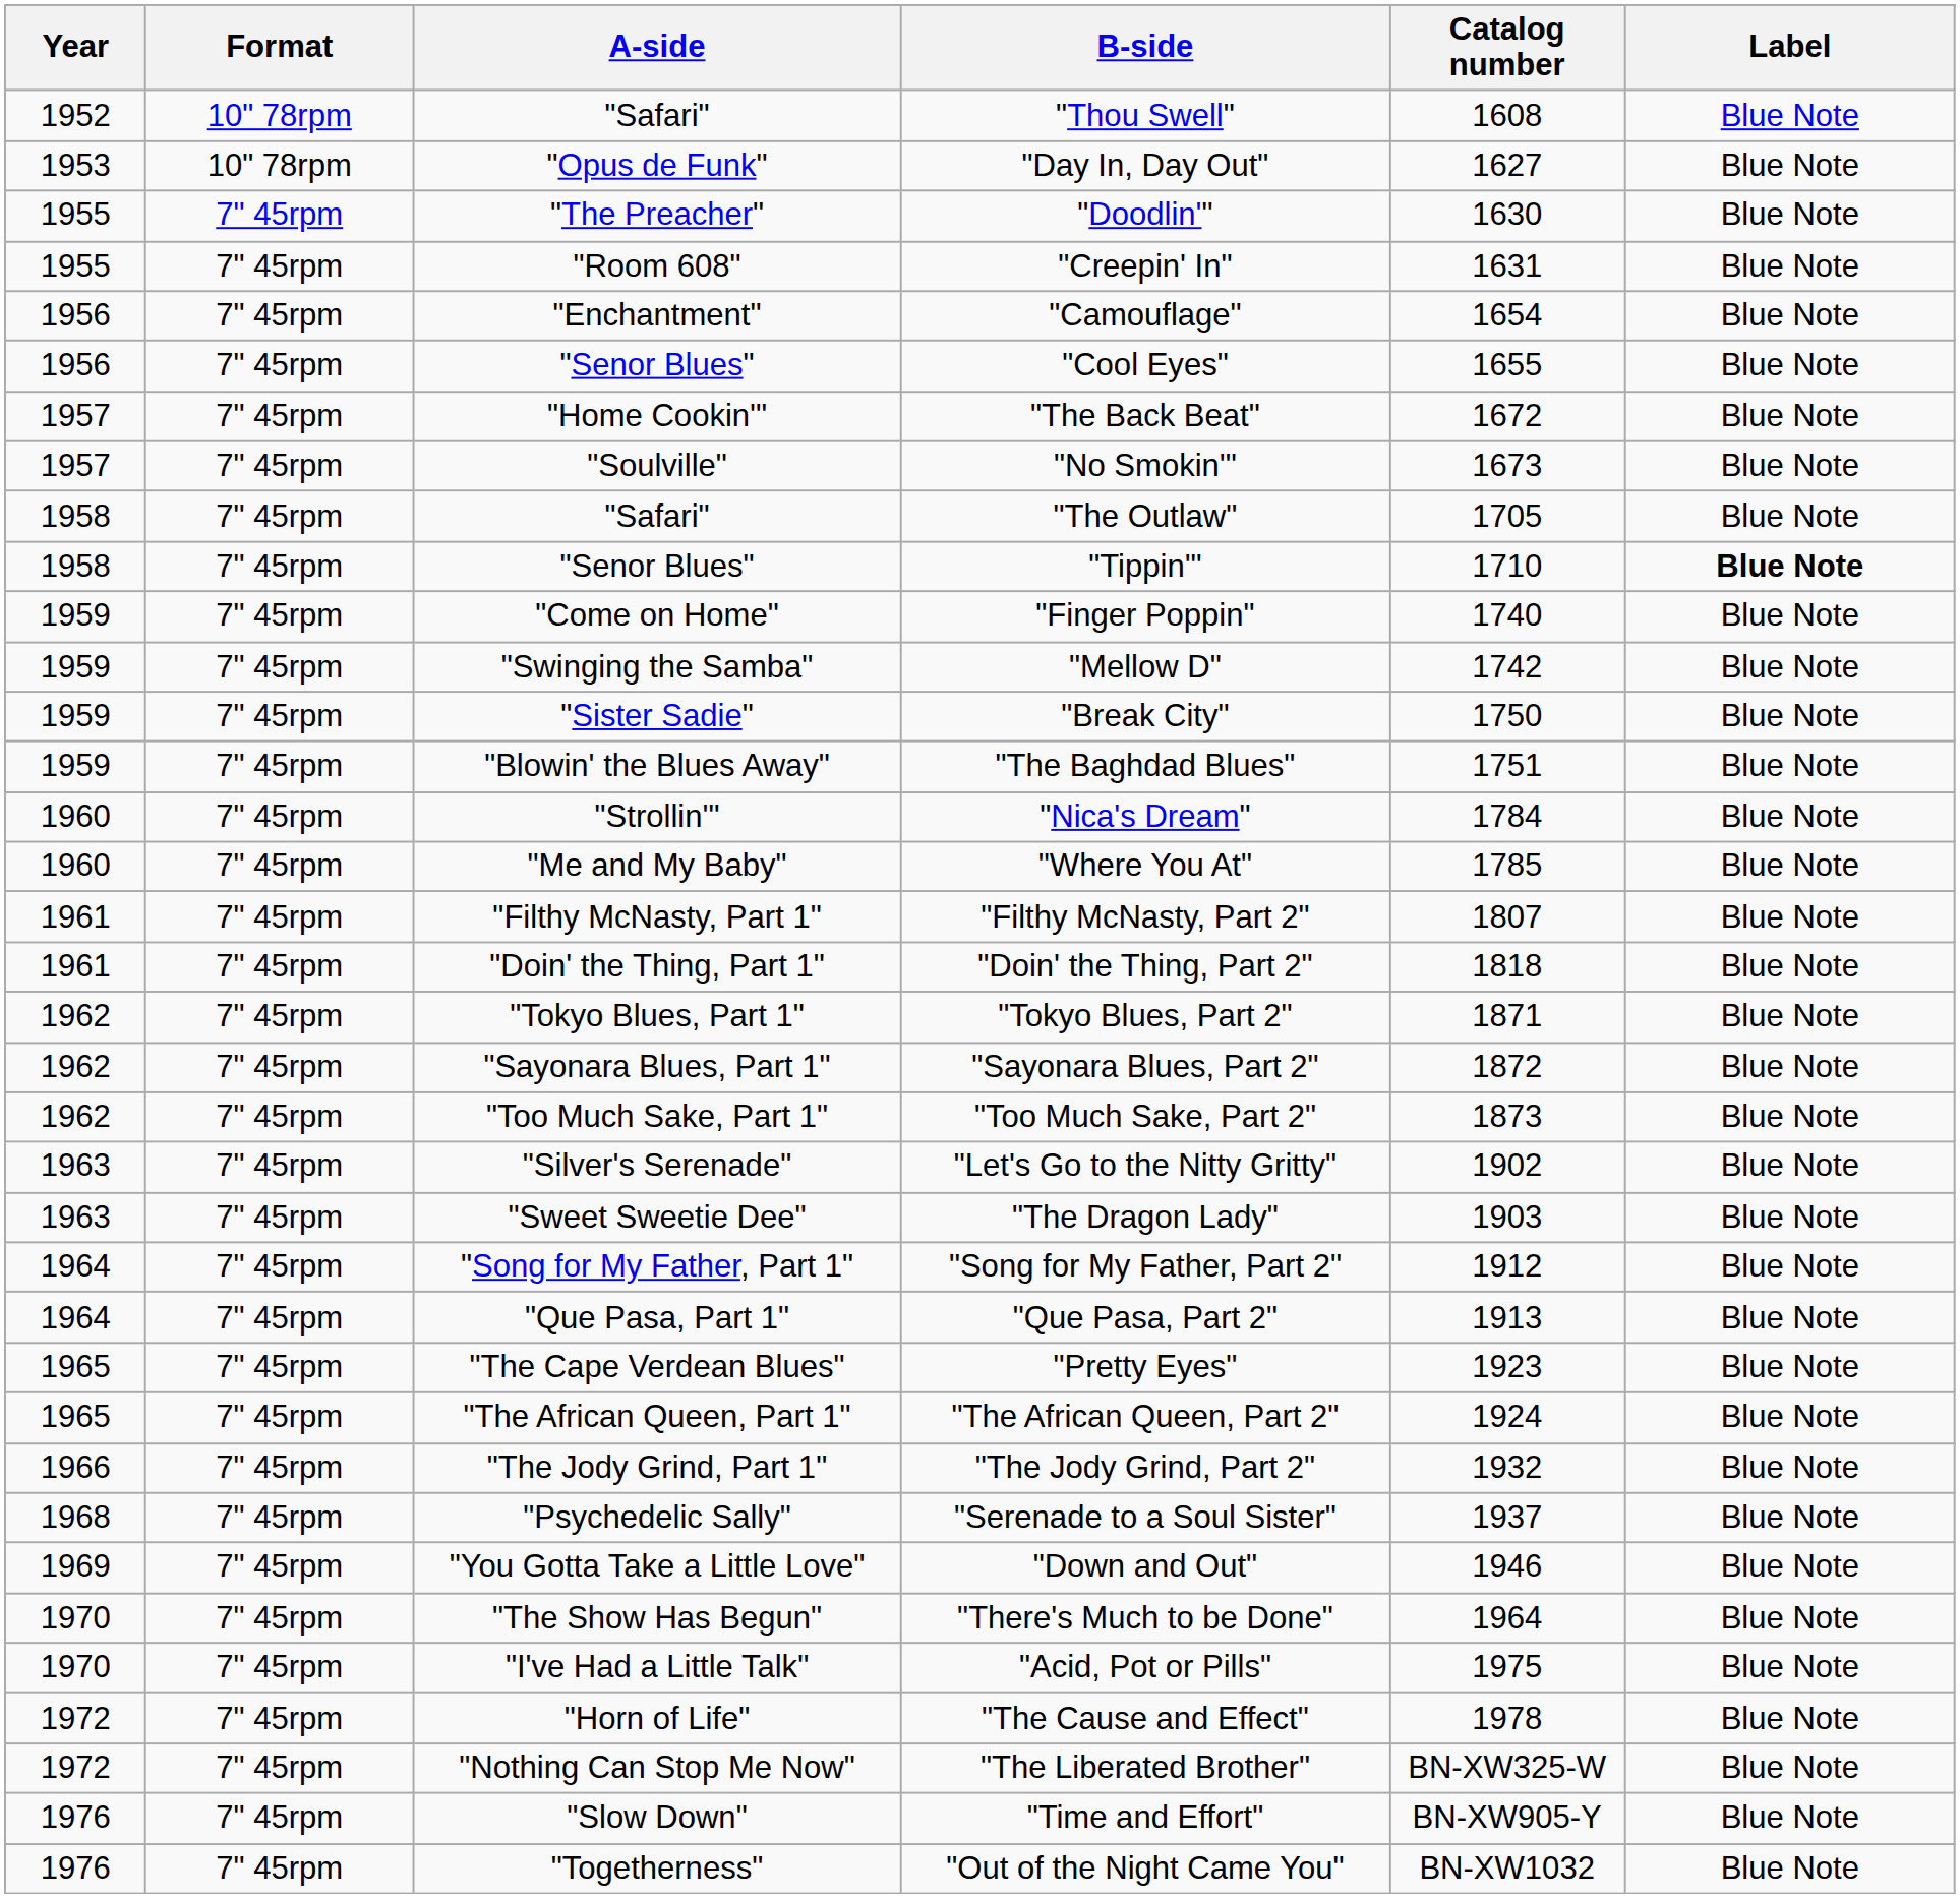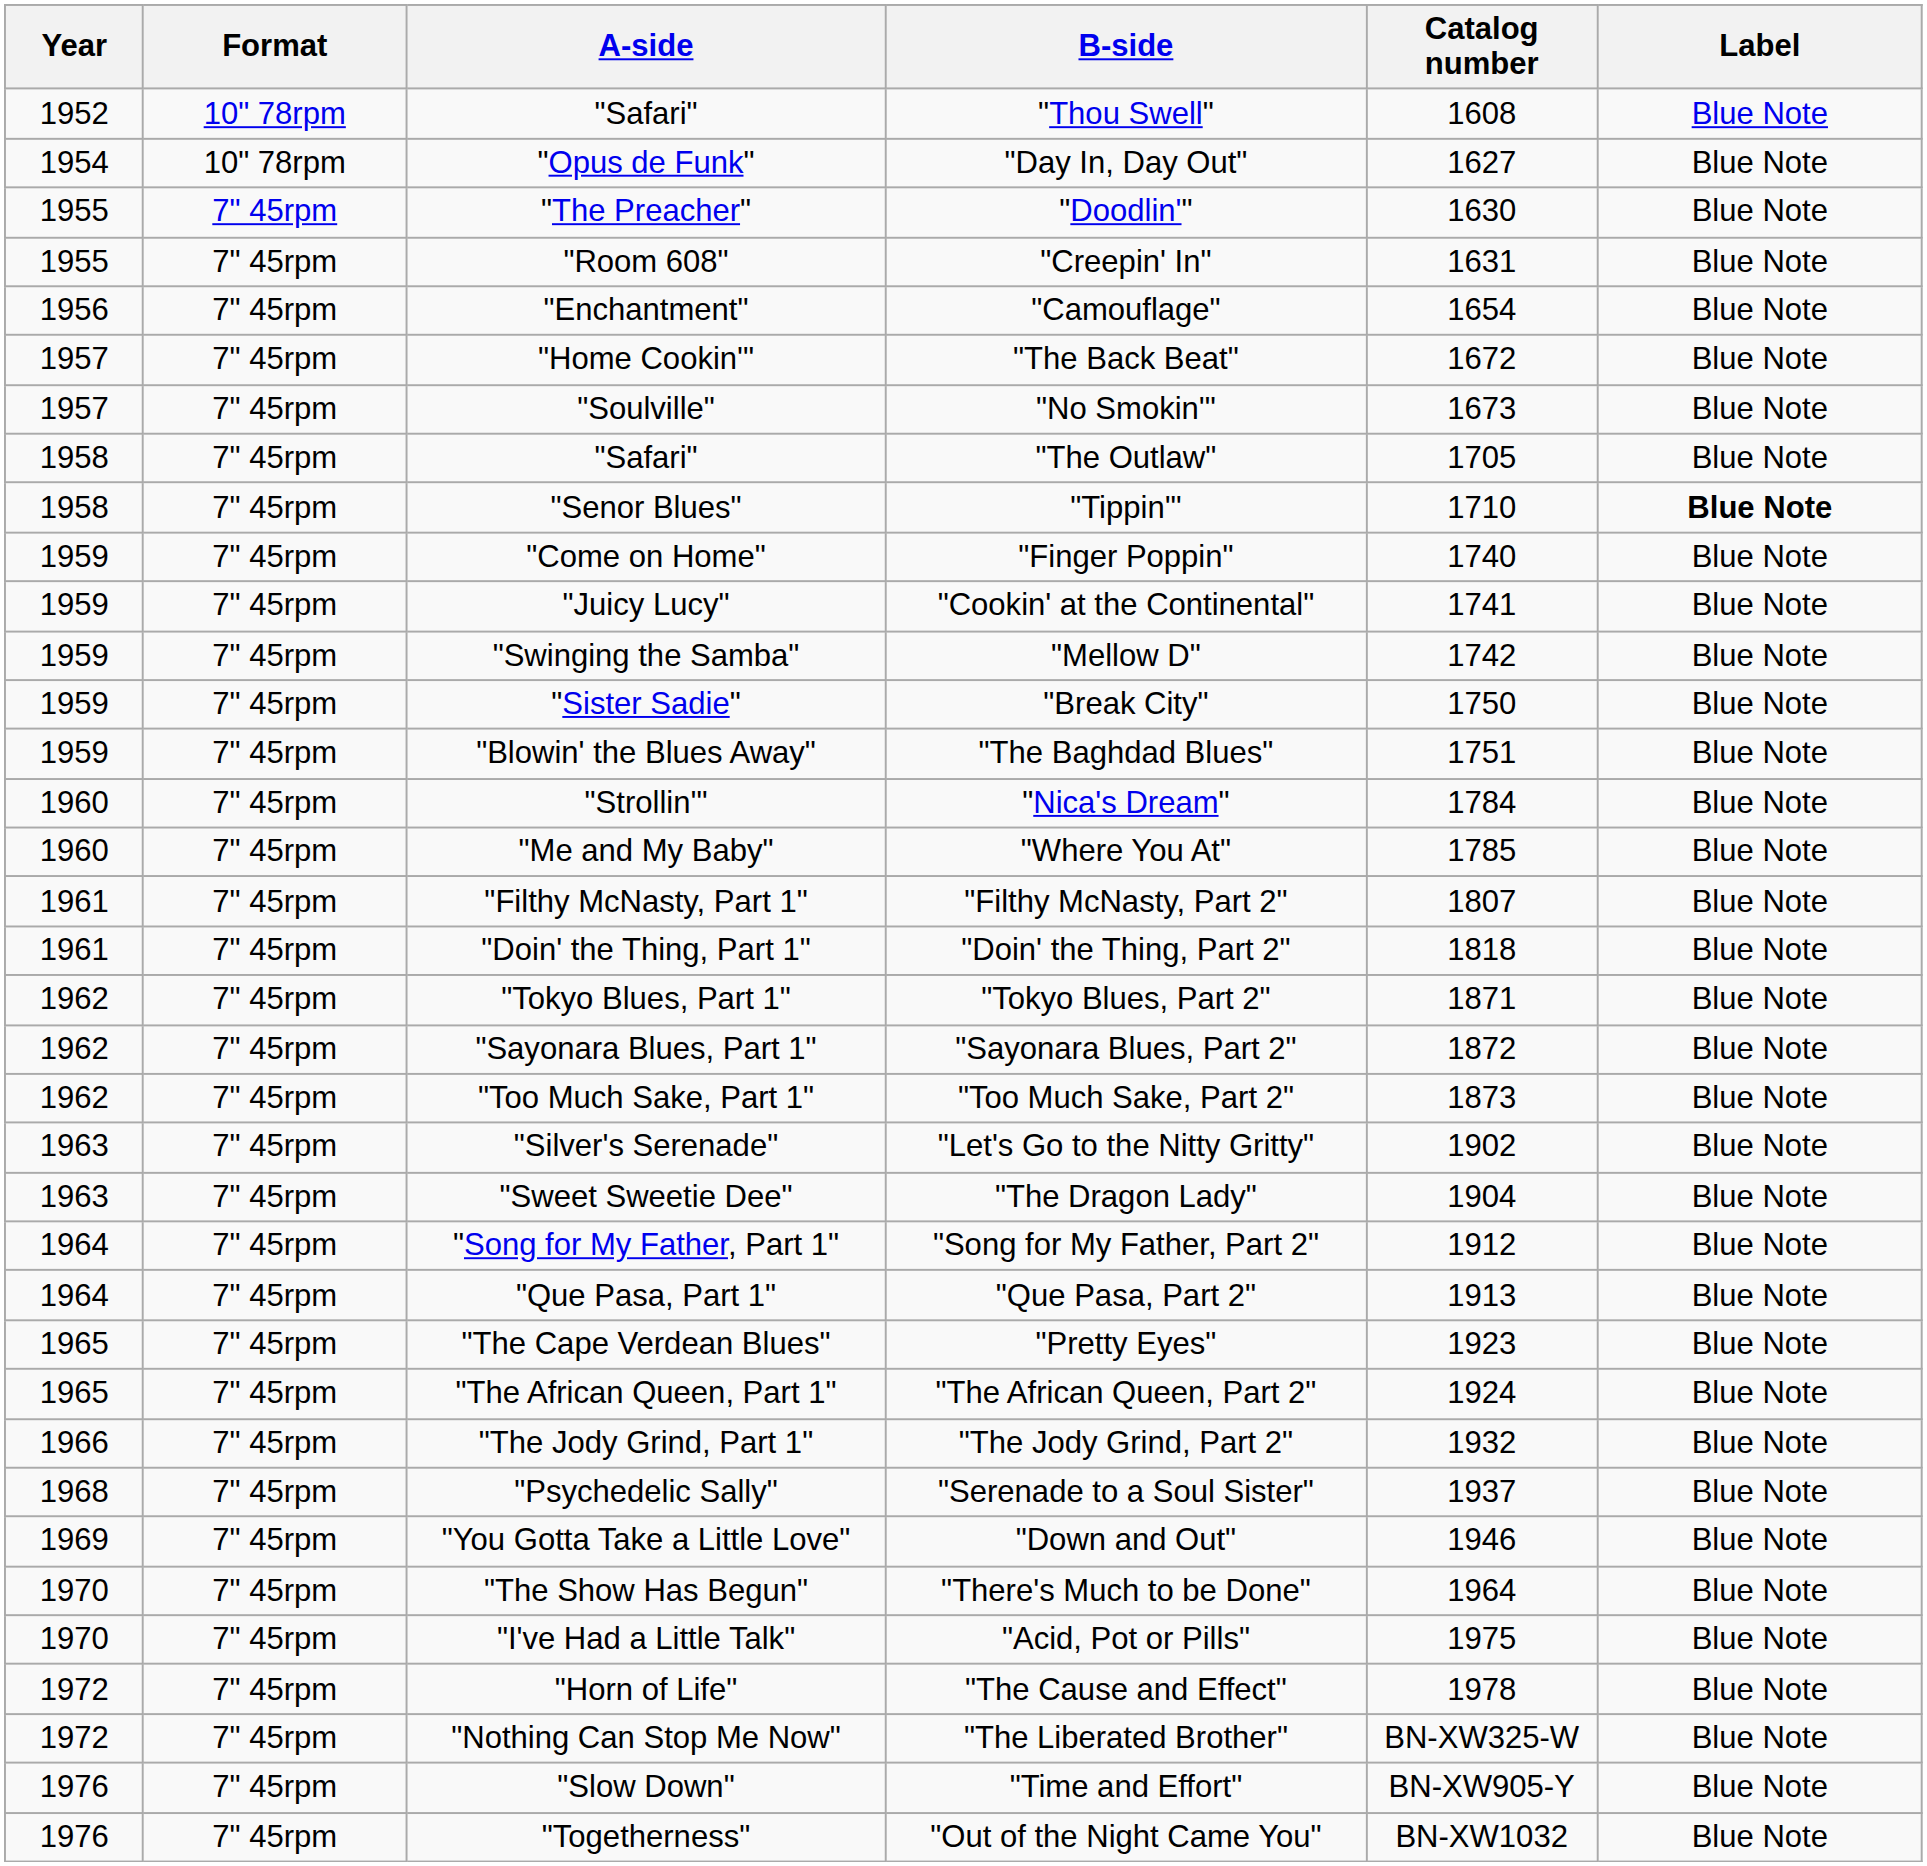"Day In, Day Out" | Year: 1953 -> 1954
- row: 1956 | 7" 45rpm | "Senor Blues" | "Cool Eyes" | 1655 | Blue Note
+ row: 1959 | 7" 45rpm | "Juicy Lucy" | "Cookin' at the Continental" | 1741 | Blue Note
"The Dragon Lady" | Catalog number: 1903 -> 1904
